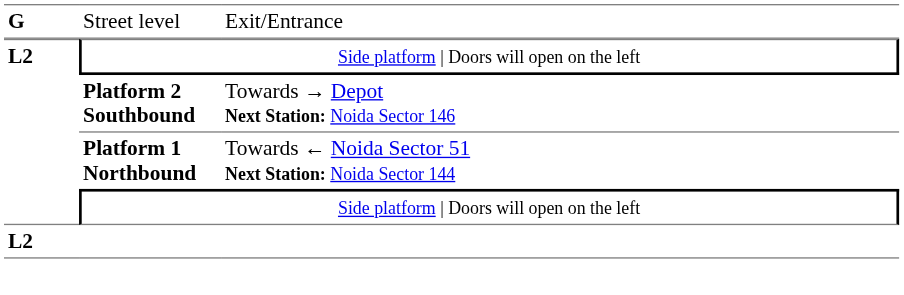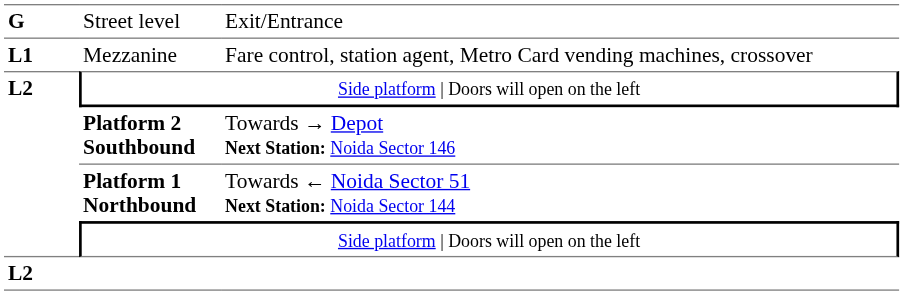+ row: L1 | Mezzanine | Fare control, station agent, Metro Card vending machines, crossover
